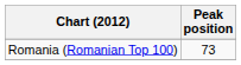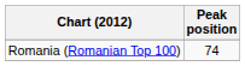Romania (Romanian Top 100) | Peak position: 73 -> 74
